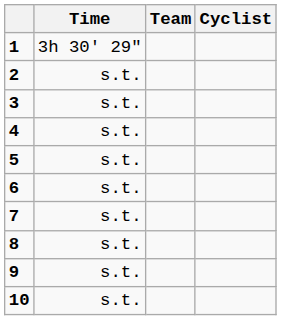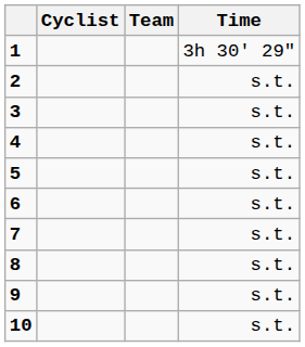columns swapped: Cyclist <-> Time
